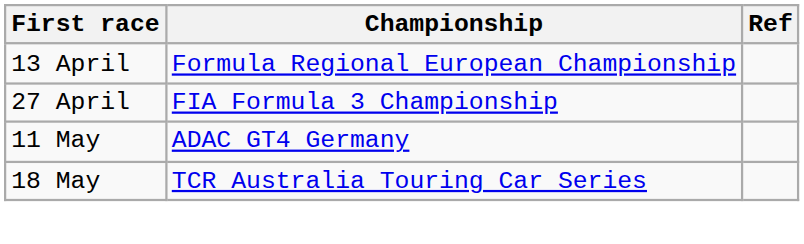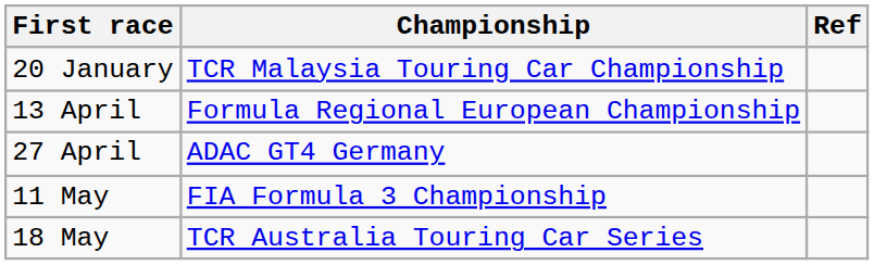+ row: 20 January | TCR Malaysia Touring Car Championship
27 April | Championship: FIA Formula 3 Championship -> ADAC GT4 Germany
11 May | Championship: ADAC GT4 Germany -> FIA Formula 3 Championship
